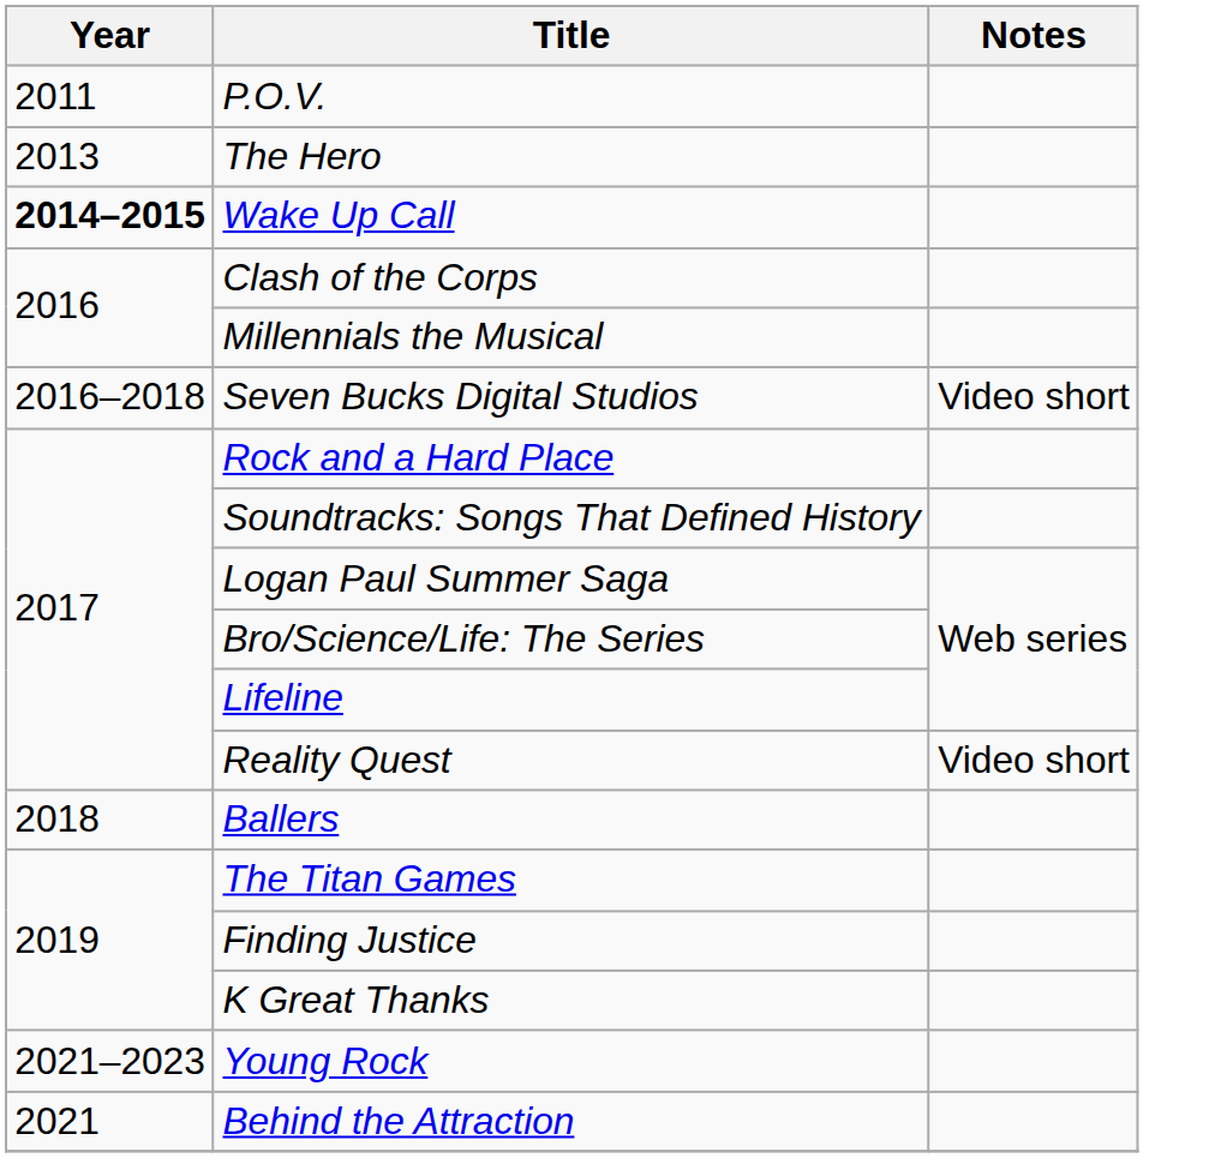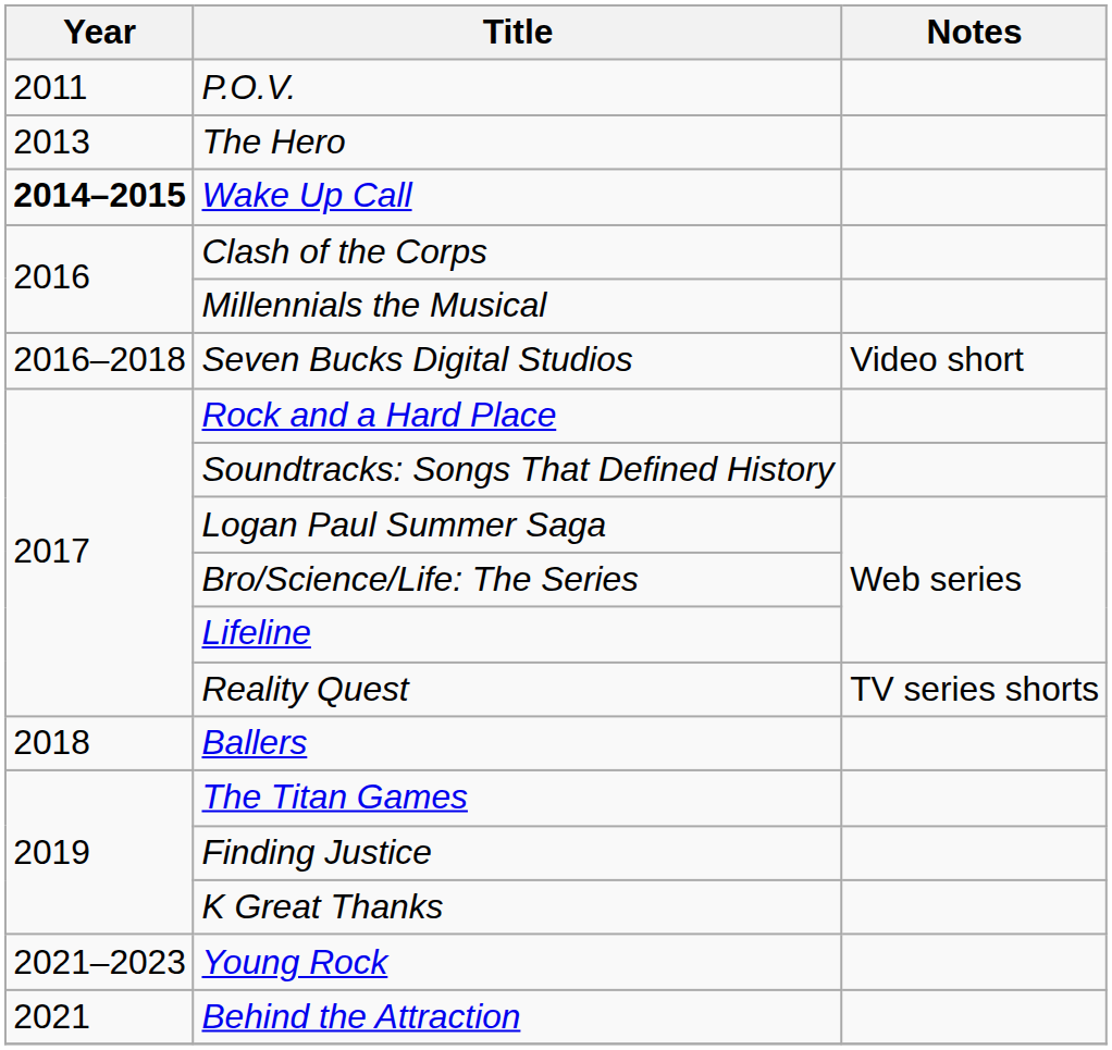Reality Quest | Notes: Video short -> TV series shorts
